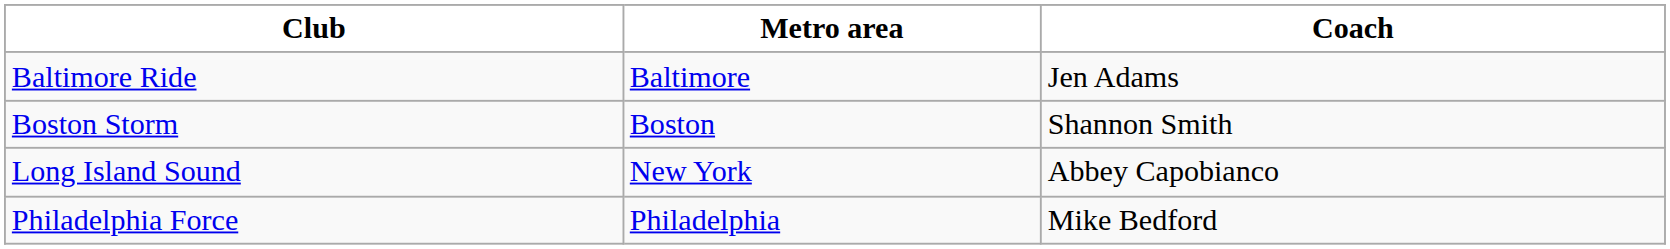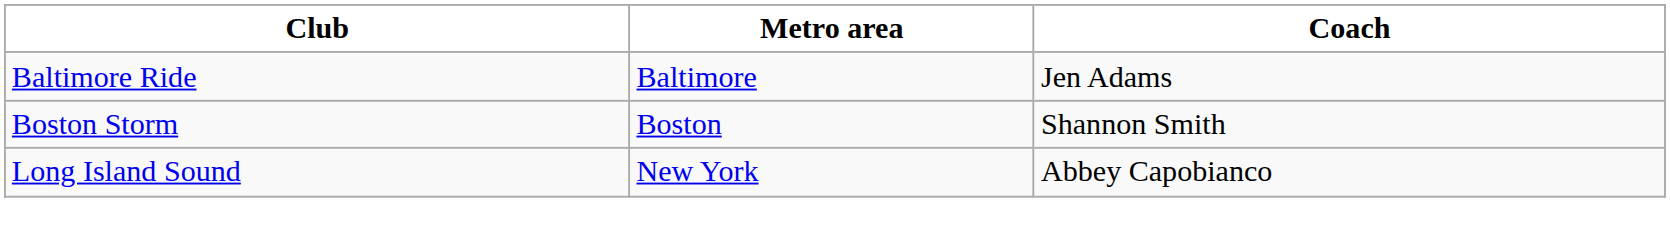- row: Philadelphia Force | Philadelphia | Mike Bedford
